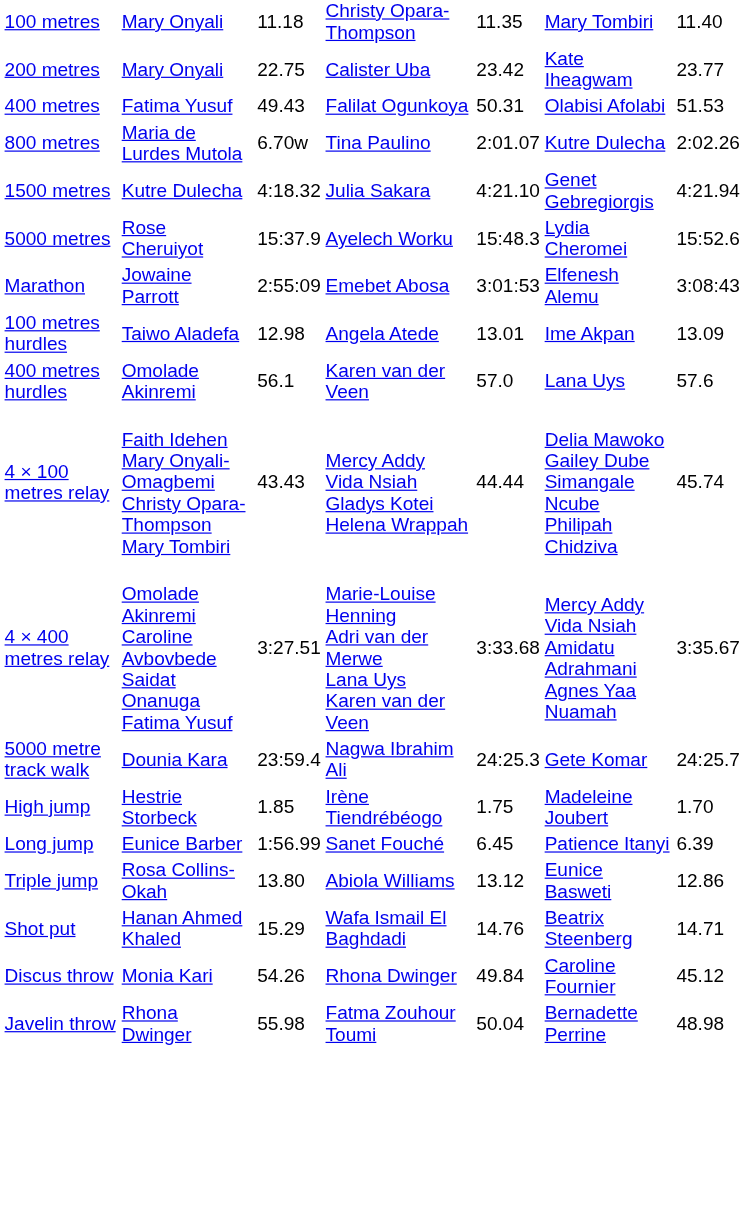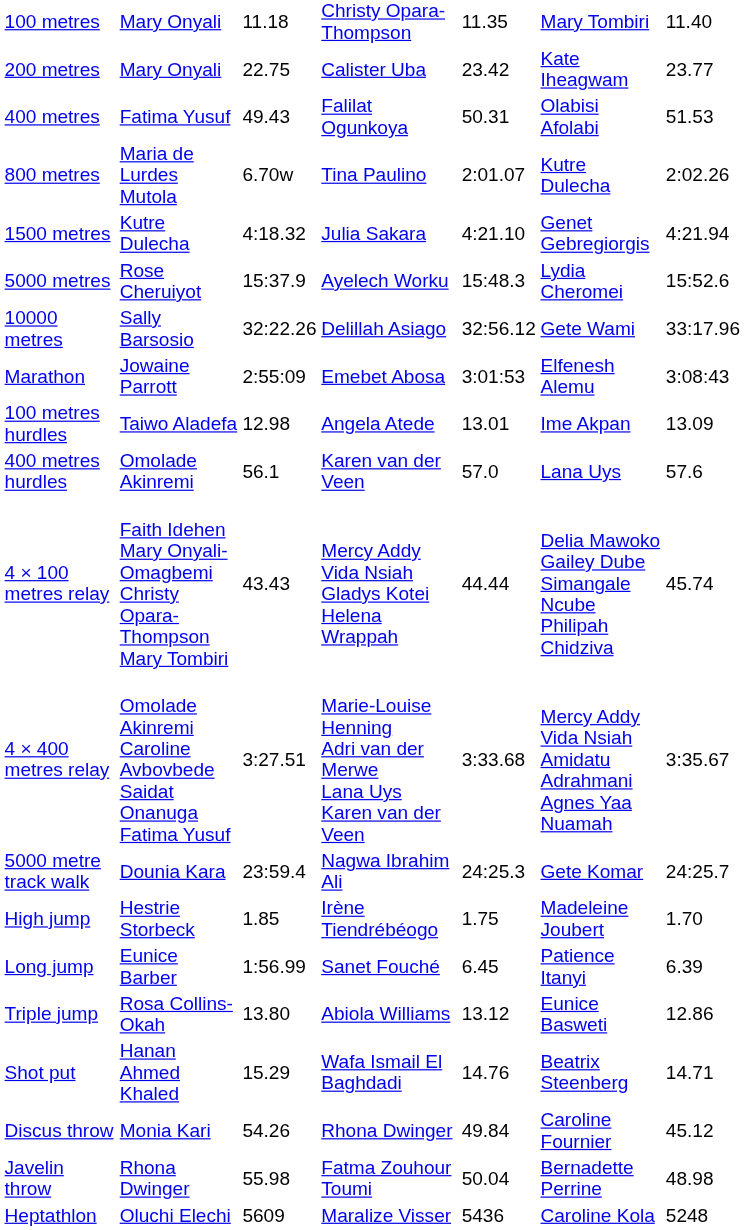+ row: 10000 metres | Sally Barsosio | 32:22.26 | Delillah Asiago | 32:56.12 | Gete Wami | 33:17.96
+ row: Heptathlon | Oluchi Elechi | 5609 | Maralize Visser | 5436 | Caroline Kola | 5248
